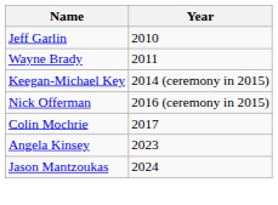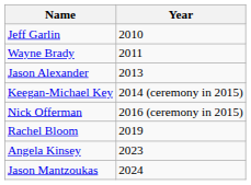+ row: Jason Alexander | 2013
- row: Colin Mochrie | 2017
+ row: Rachel Bloom | 2019
